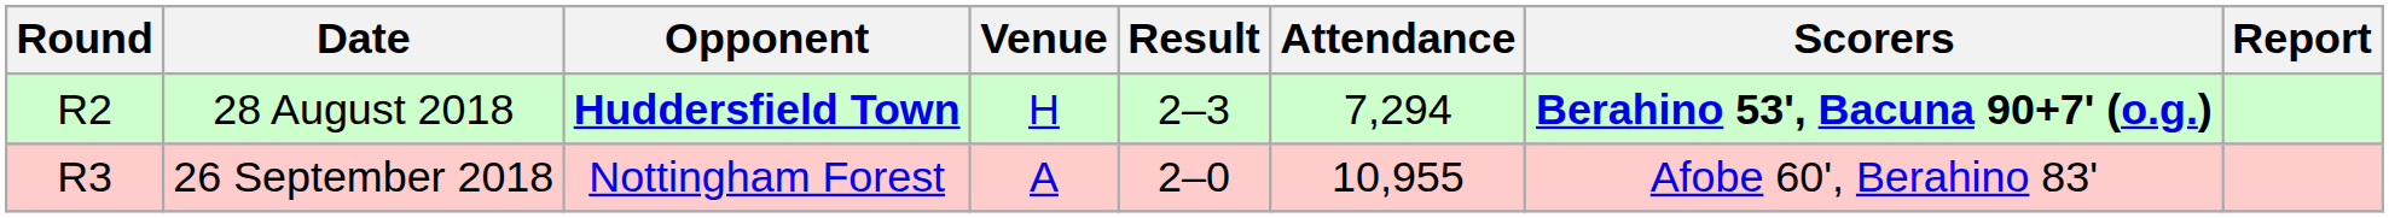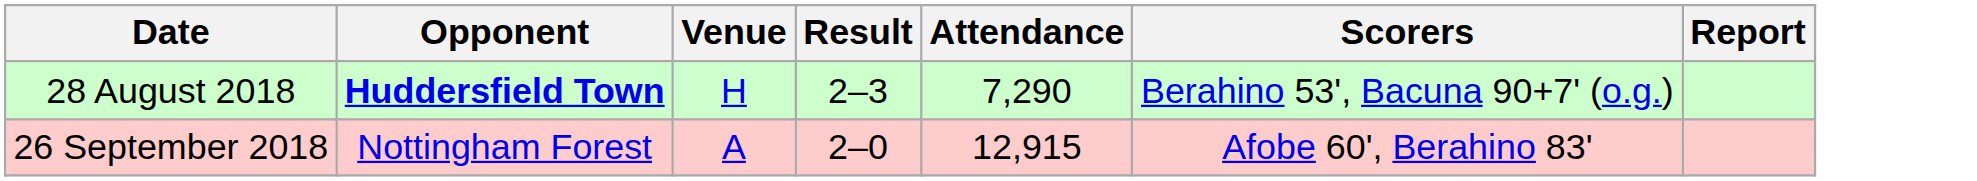- column: Round | R2 | R3
28 August 2018 | Attendance: 7,294 -> 7,290
28 August 2018 | Scorers: bold -> normal
26 September 2018 | Attendance: 10,955 -> 12,915
